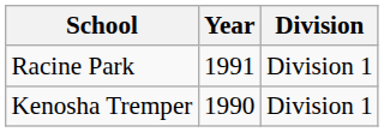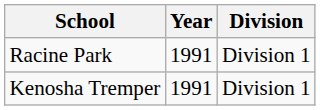Kenosha Tremper | Year: 1990 -> 1991
